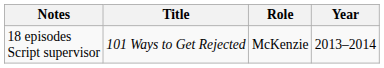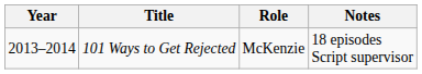columns swapped: Year <-> Notes
